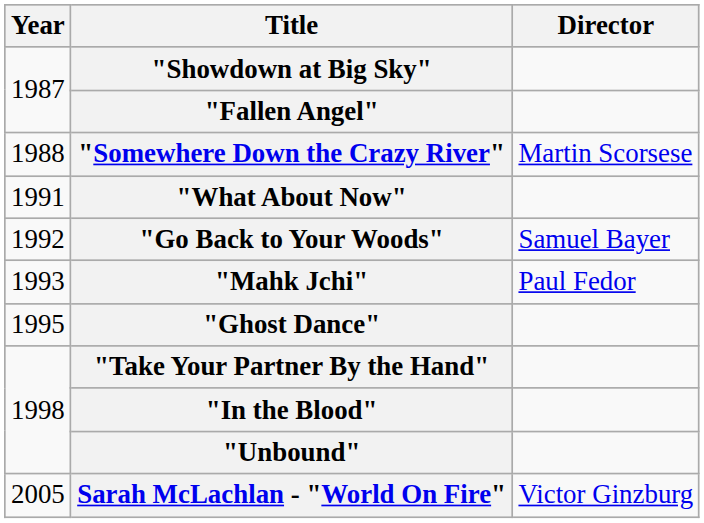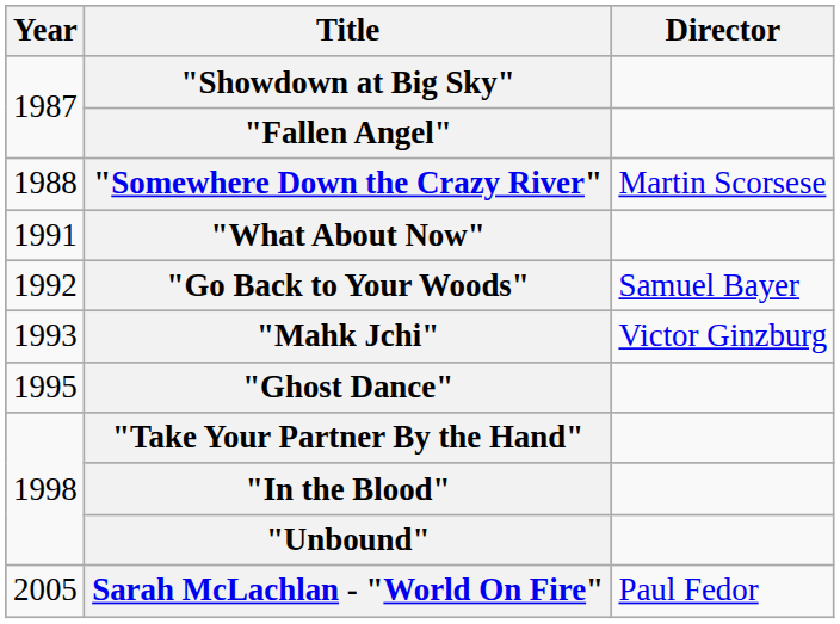"Mahk Jchi" | Director: Paul Fedor -> Victor Ginzburg
Sarah McLachlan - "World On Fire" | Director: Victor Ginzburg -> Paul Fedor
